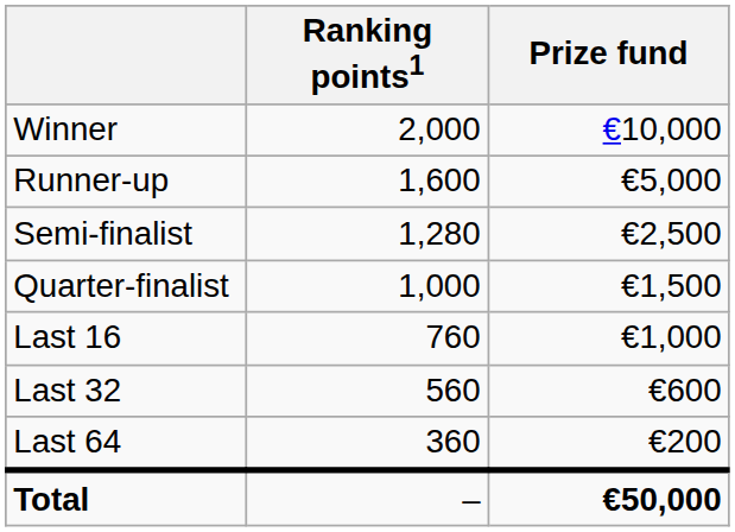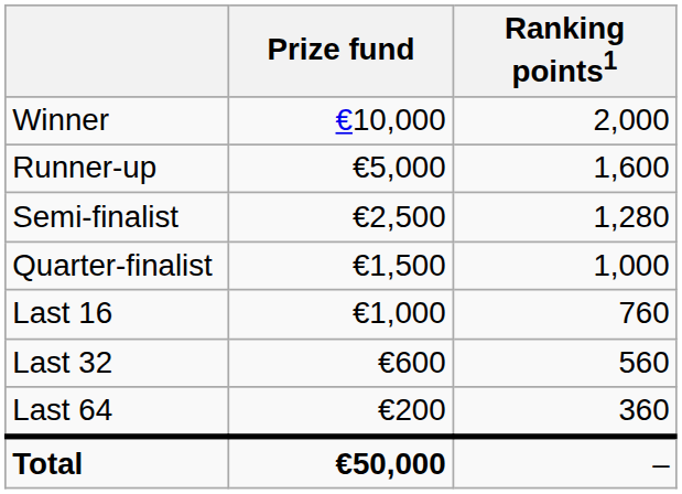columns swapped: Prize fund <-> Ranking points1
